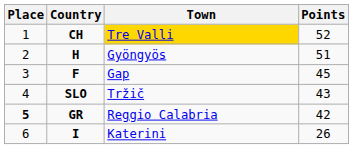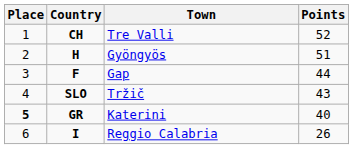CH | Town: gold background -> no background
F | Points: 45 -> 44
GR | Town: Reggio Calabria -> Katerini
GR | Points: 42 -> 40
I | Town: Katerini -> Reggio Calabria
